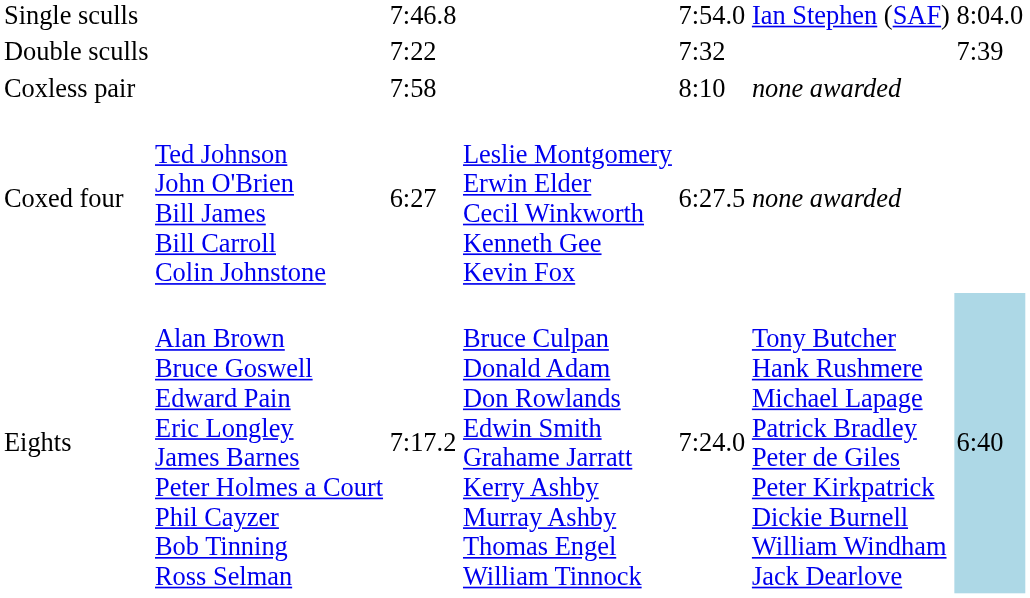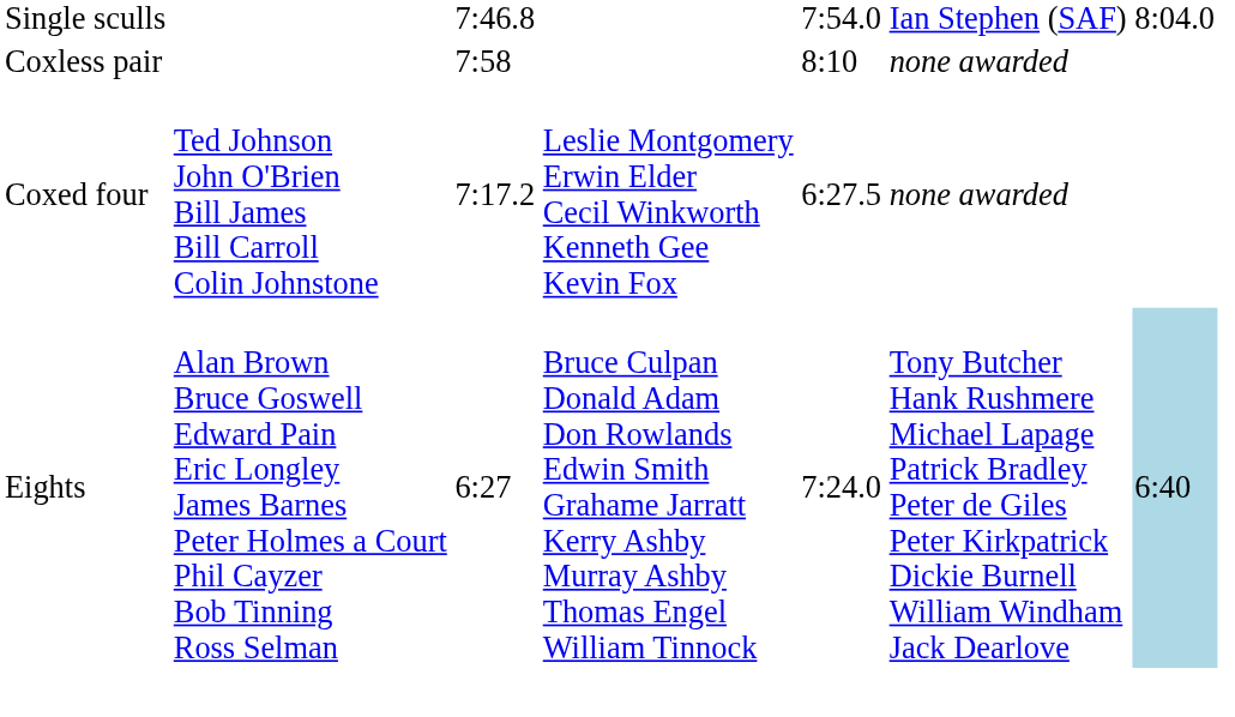- row: Double sculls | 7:22 | 7:32 | 7:39
Coxed four | column 3: 6:27 -> 7:17.2
Eights | column 3: 7:17.2 -> 6:27
